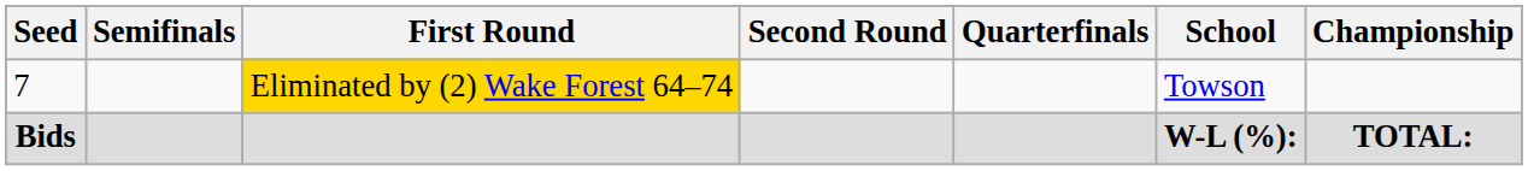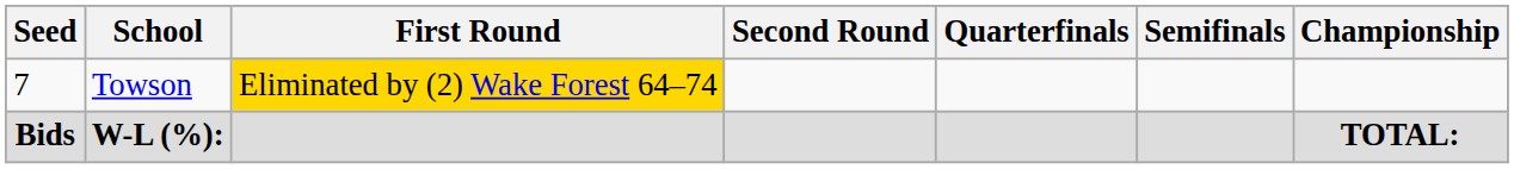columns swapped: School <-> Semifinals
